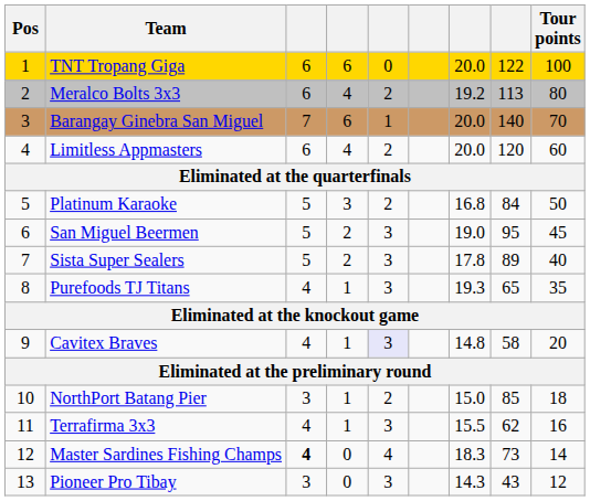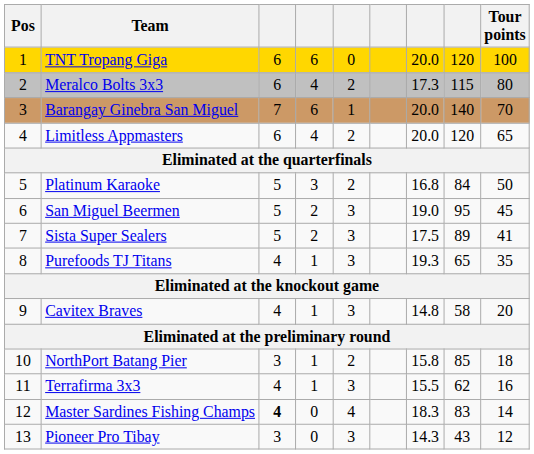TNT Tropang Giga | column 8: 122 -> 120
Meralco Bolts 3x3 | column 7: 19.2 -> 17.3
Meralco Bolts 3x3 | column 8: 113 -> 115
Limitless Appmasters | Tour points: 60 -> 65
Sista Super Sealers | column 7: 17.8 -> 17.5
Sista Super Sealers | Tour points: 40 -> 41
Cavitex Braves | column 5: lavender background -> no background
NorthPort Batang Pier | column 7: 15.0 -> 15.8
Master Sardines Fishing Champs | column 8: 73 -> 83
